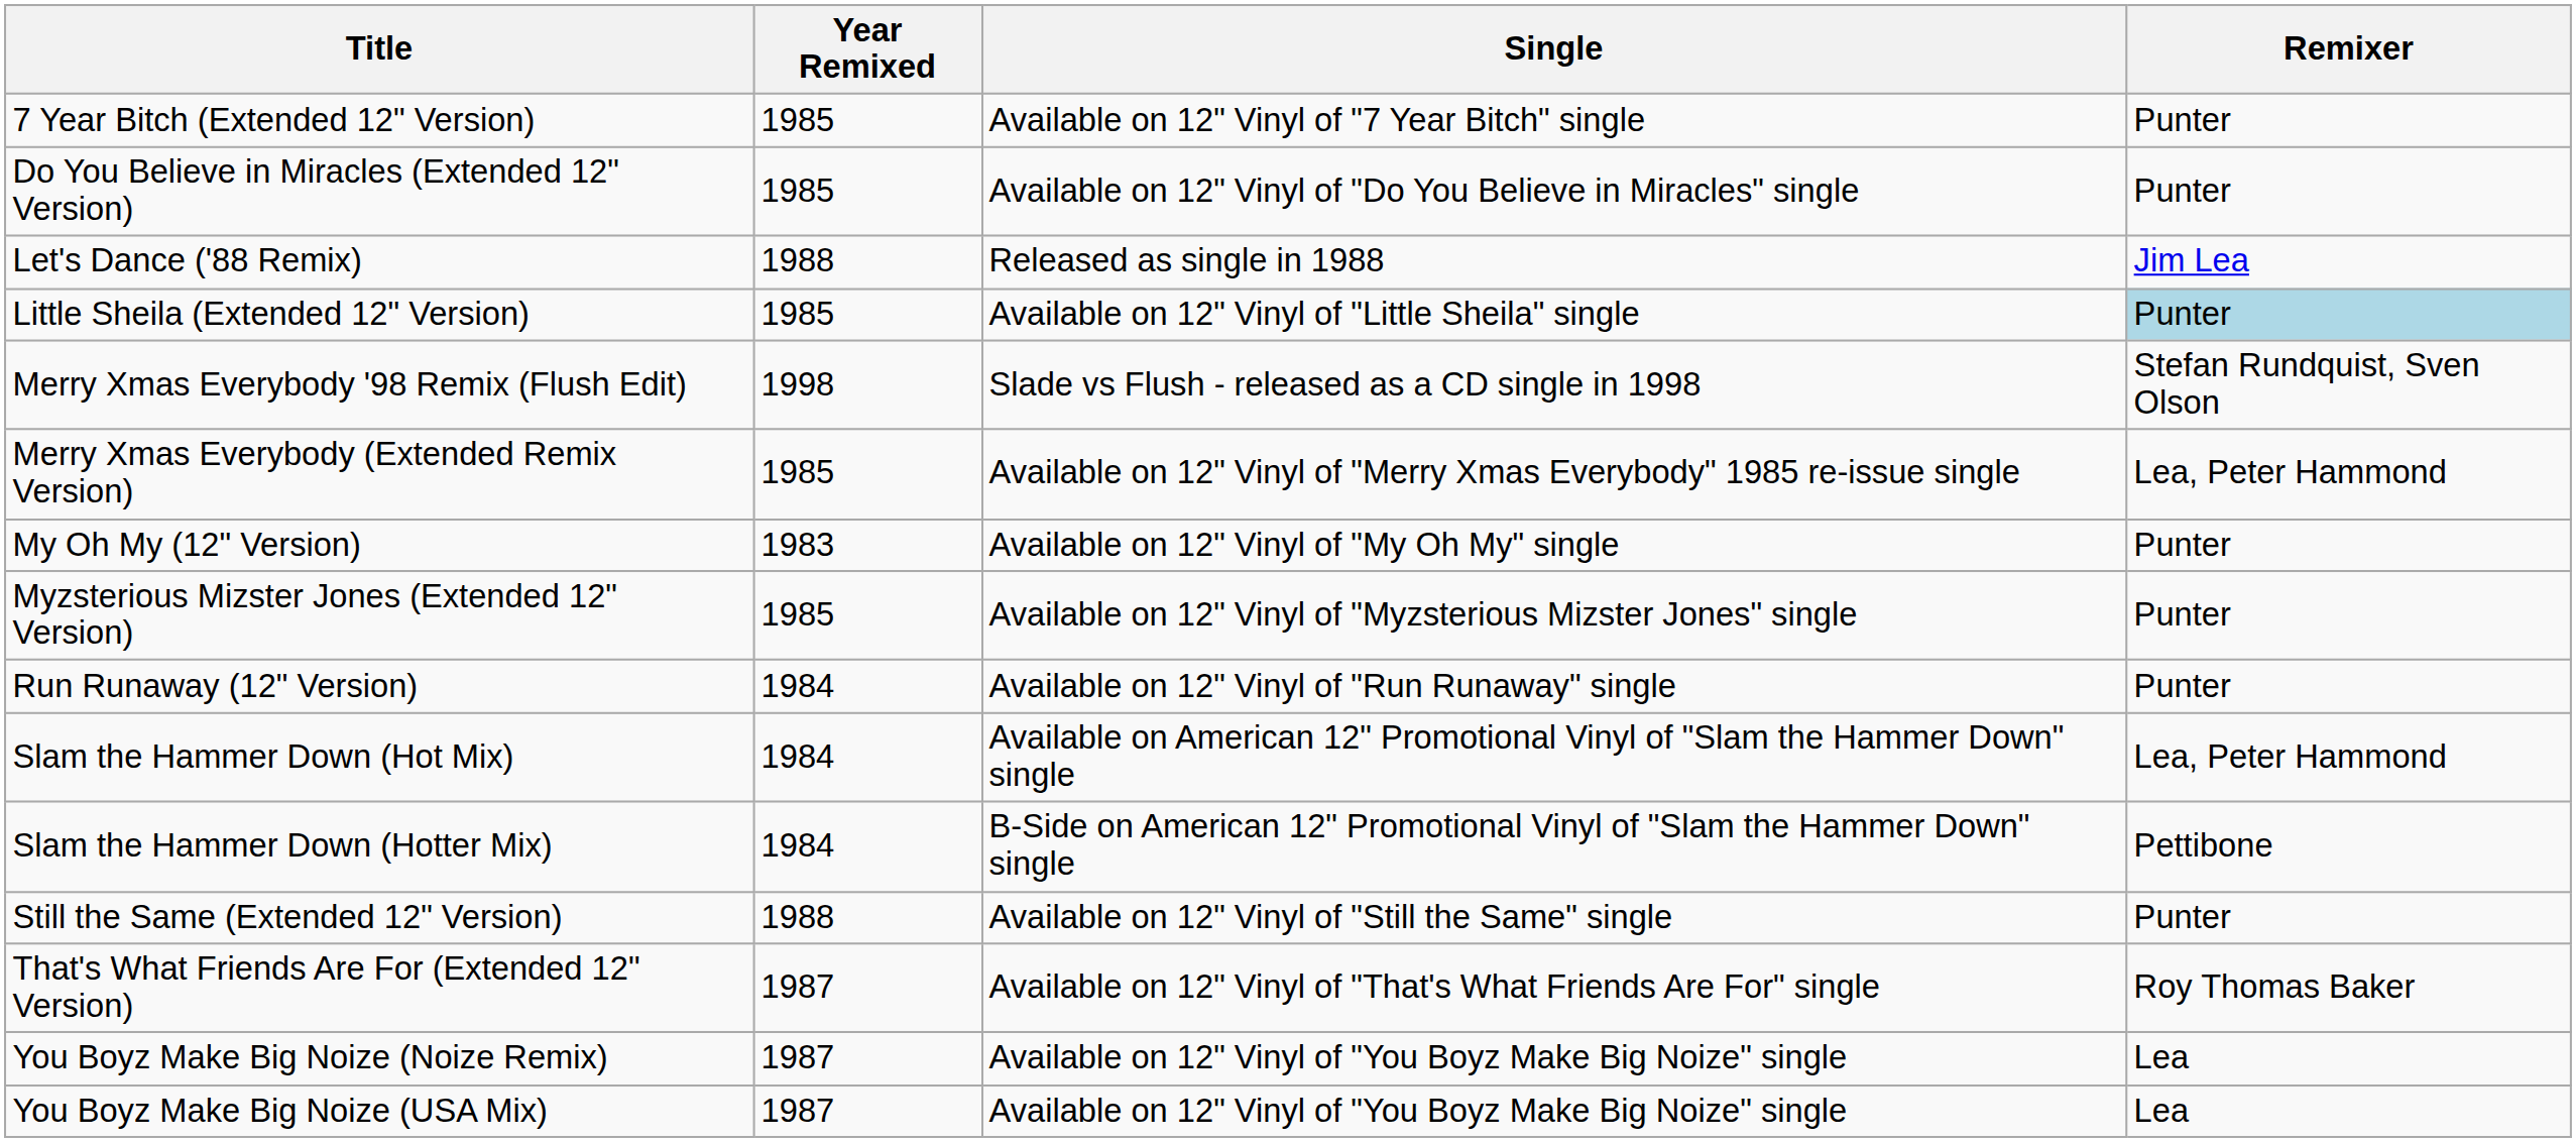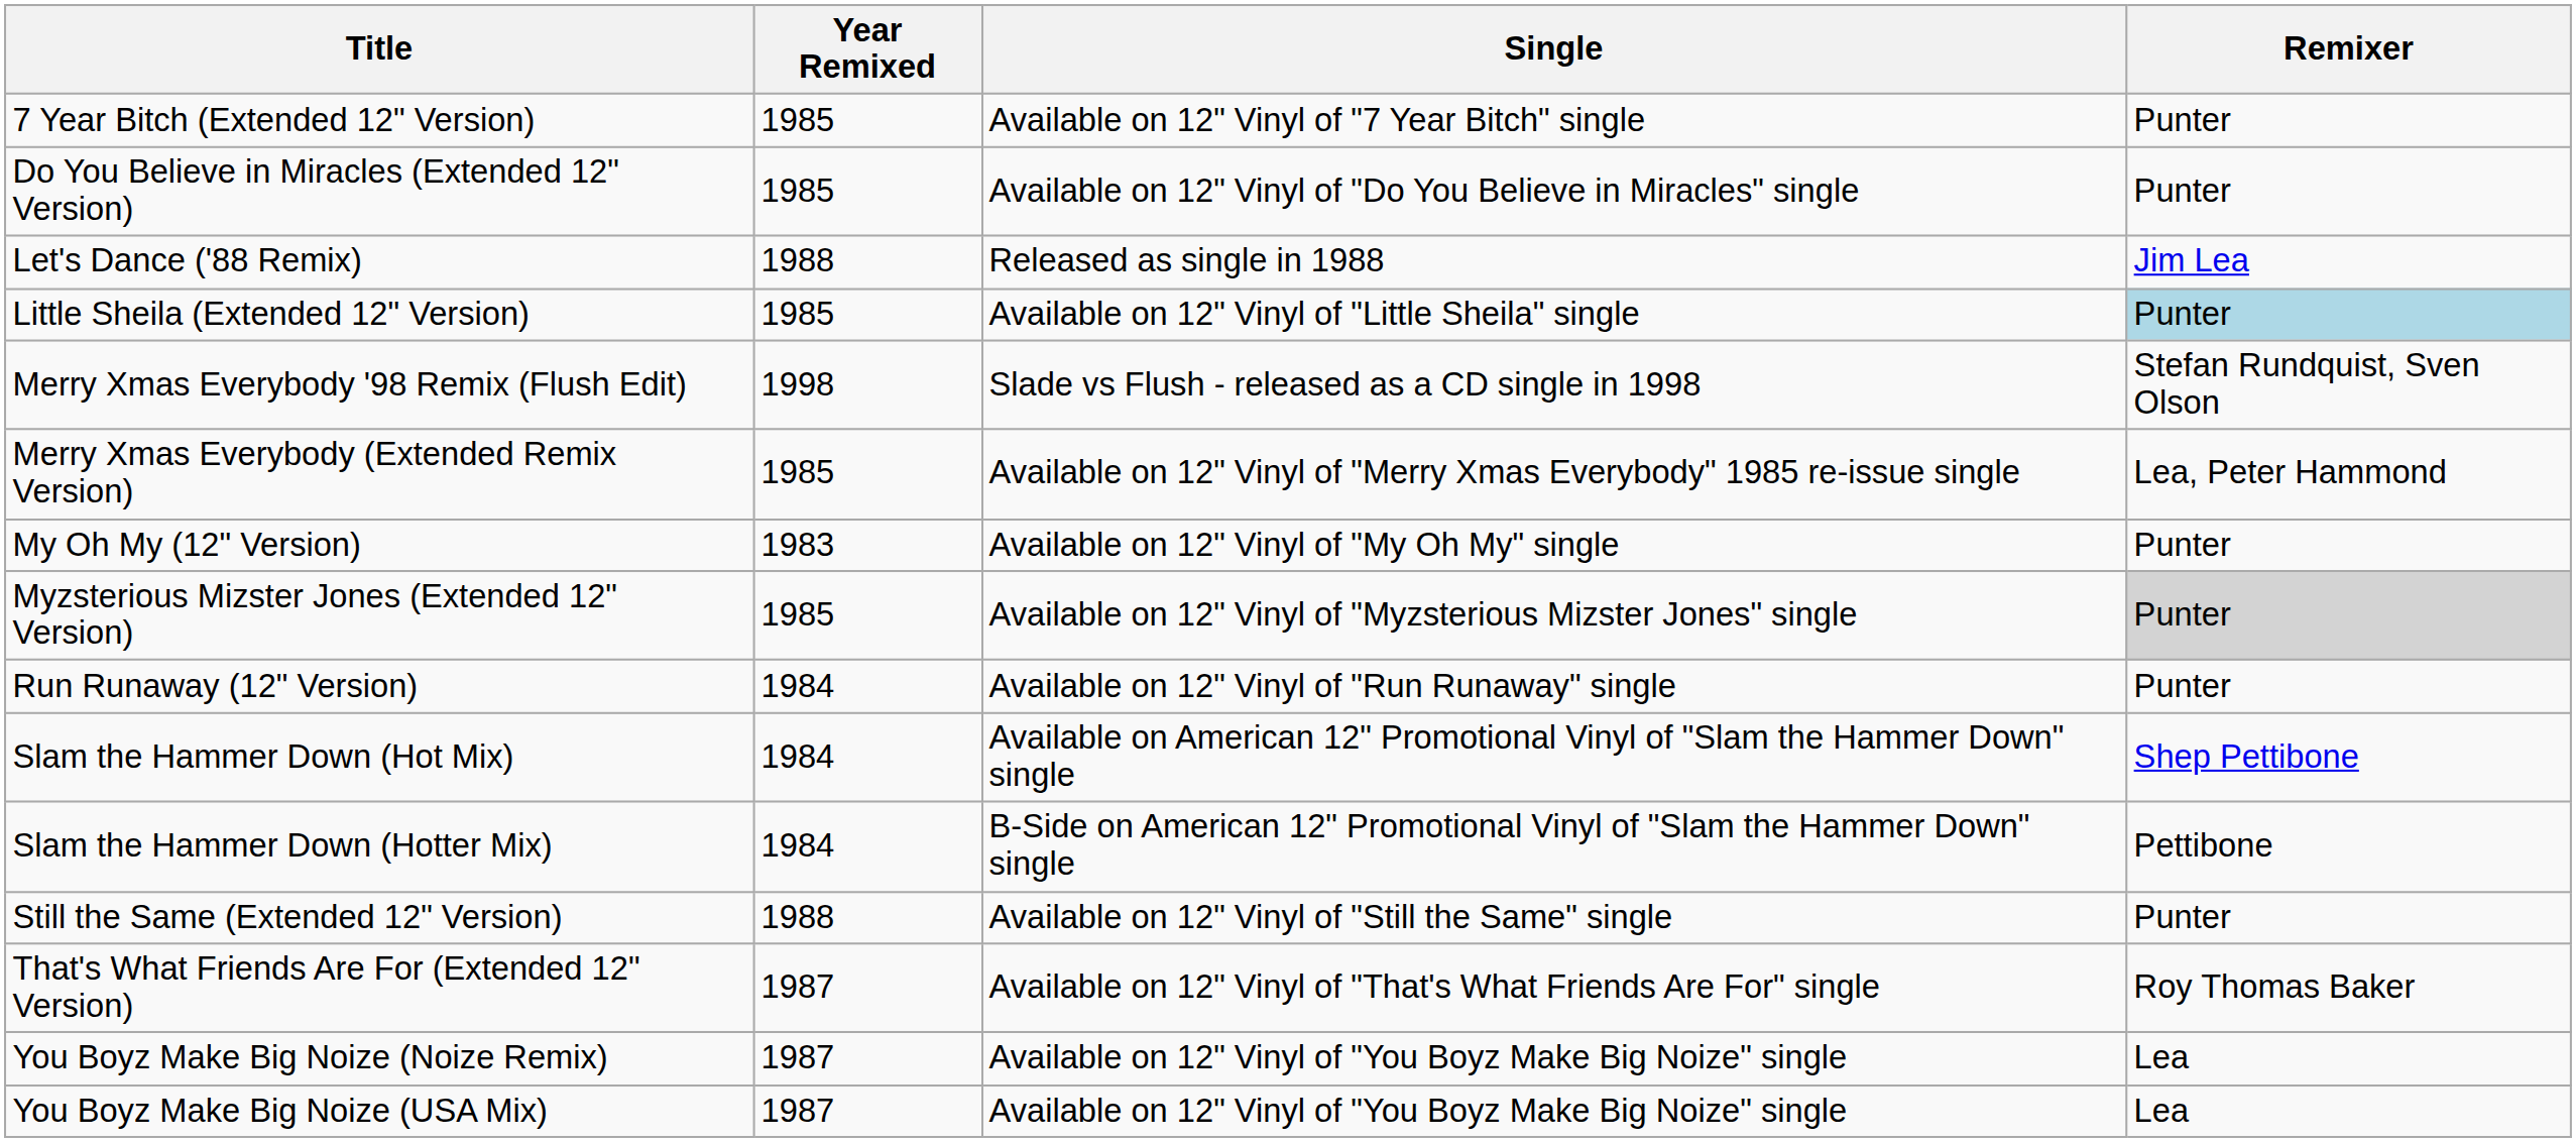Myzsterious Mizster Jones (Extended 12" Version) | Remixer: no background -> lightgrey background
Slam the Hammer Down (Hot Mix) | Remixer: Lea, Peter Hammond -> Shep Pettibone
